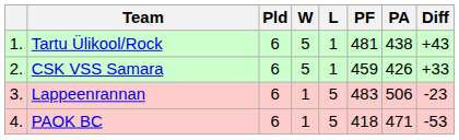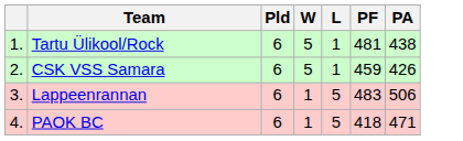- column: Diff | +43 | +33 | -23 | -53
